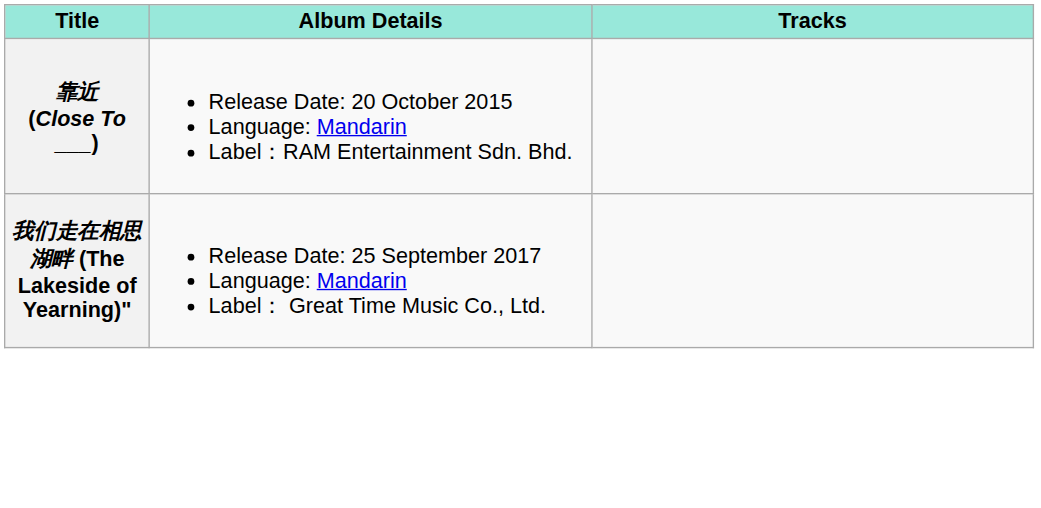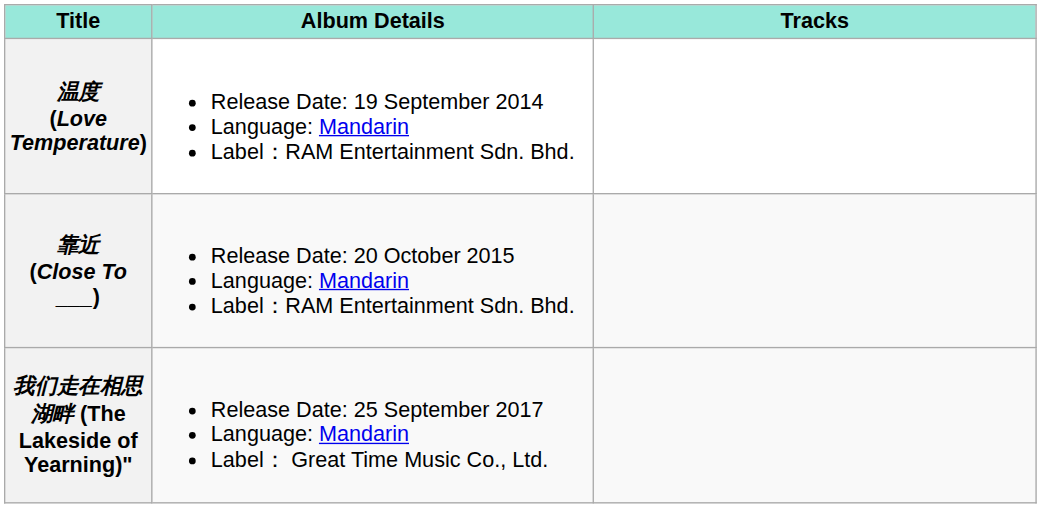+ row: 温度 (Love Temperature) | Release Date: 19 September 2014 Language: Mandarin Label：RAM Entertainment Sdn. Bhd.
